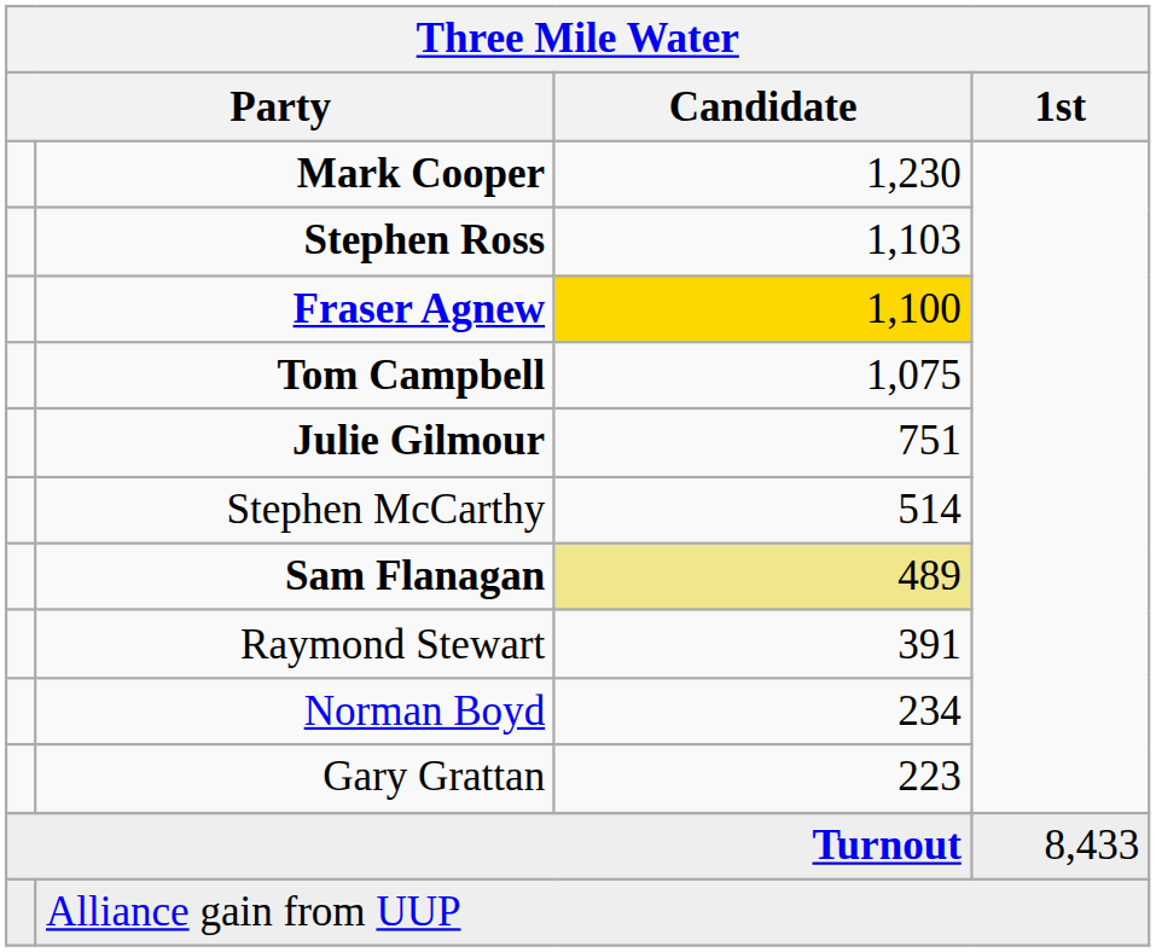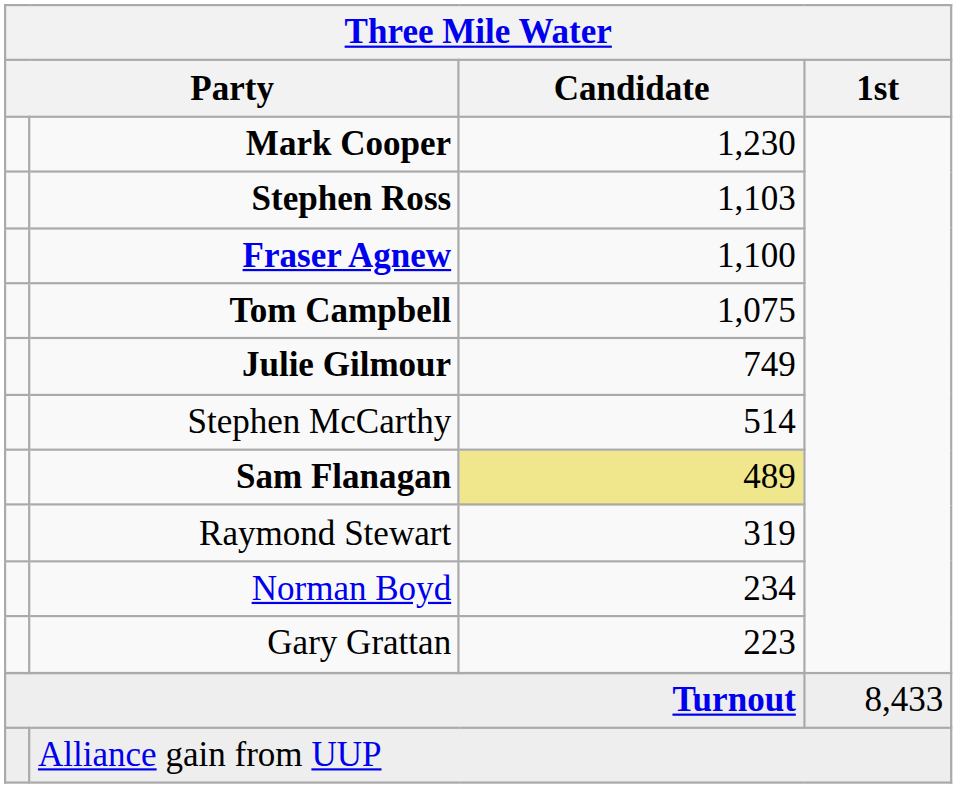Fraser Agnew | Three Mile Water / Candidate: gold background -> no background
Julie Gilmour | Three Mile Water / Candidate: 751 -> 749
Raymond Stewart | Three Mile Water / Candidate: 391 -> 319
